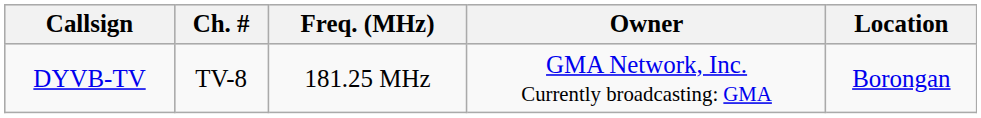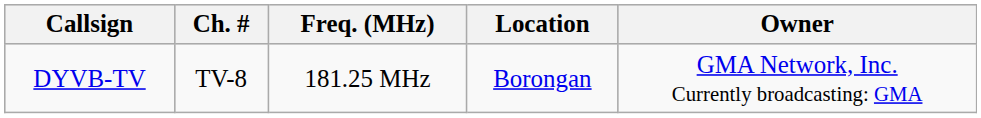columns swapped: Location <-> Owner
